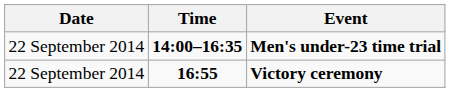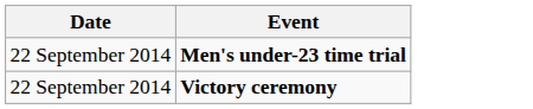- column: Time | 14:00–16:35 | 16:55
